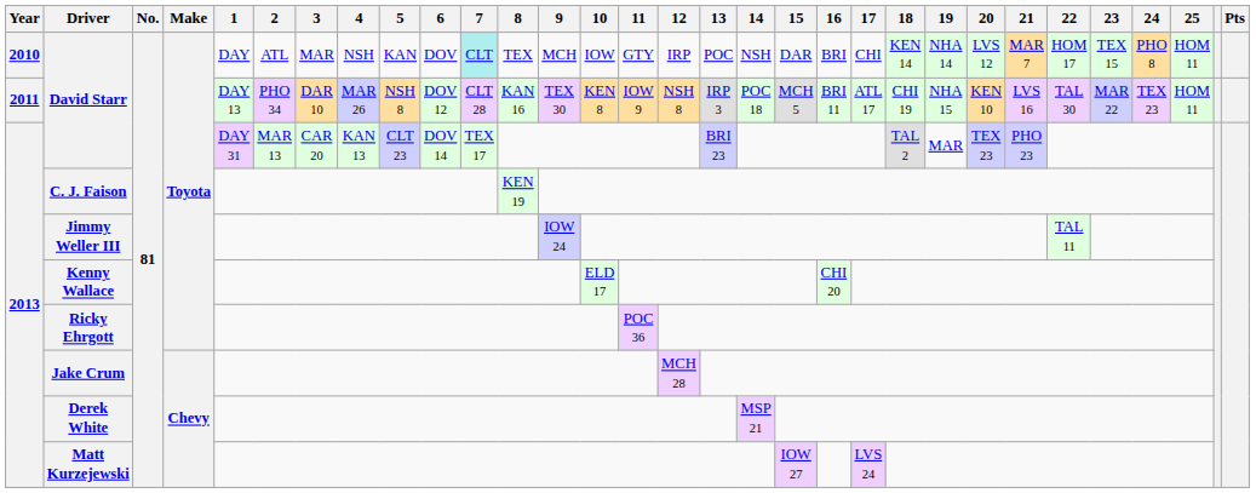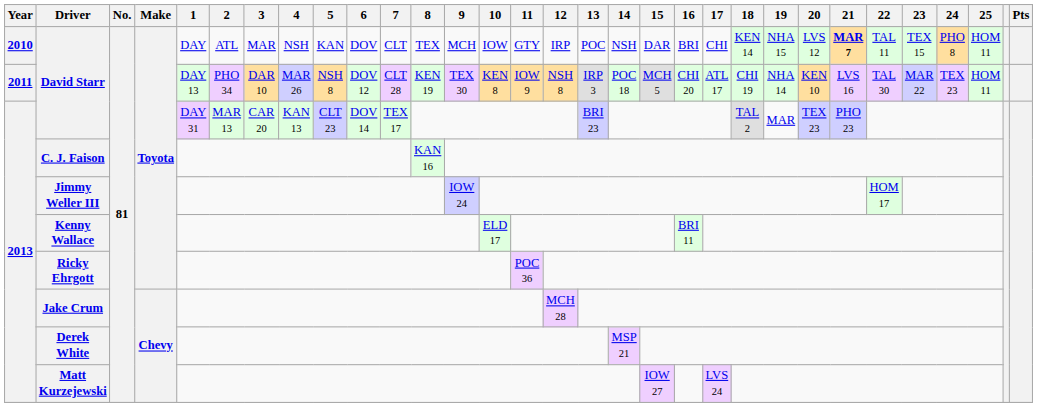2010 / David Starr | 7: paleturquoise background -> no background
2010 / David Starr | 19: NHA 14 -> NHA 15
2010 / David Starr | 21: normal -> bold
2010 / David Starr | 22: HOM 17 -> TAL 11
2011 / David Starr | 8: KAN 16 -> KEN 19
2011 / David Starr | 16: BRI 11 -> CHI 20
2011 / David Starr | 19: NHA 15 -> NHA 14
C. J. Faison | 8: KEN 19 -> KAN 16
Jimmy Weller III | 22: TAL 11 -> HOM 17
Kenny Wallace | 16: CHI 20 -> BRI 11
